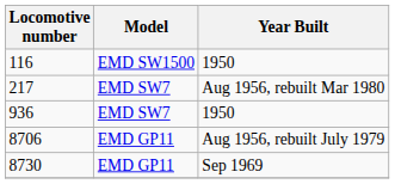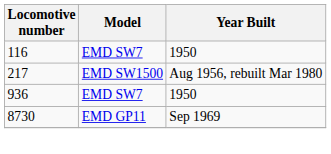116 | Model: EMD SW1500 -> EMD SW7
217 | Model: EMD SW7 -> EMD SW1500
- row: 8706 | EMD GP11 | Aug 1956, rebuilt July 1979
